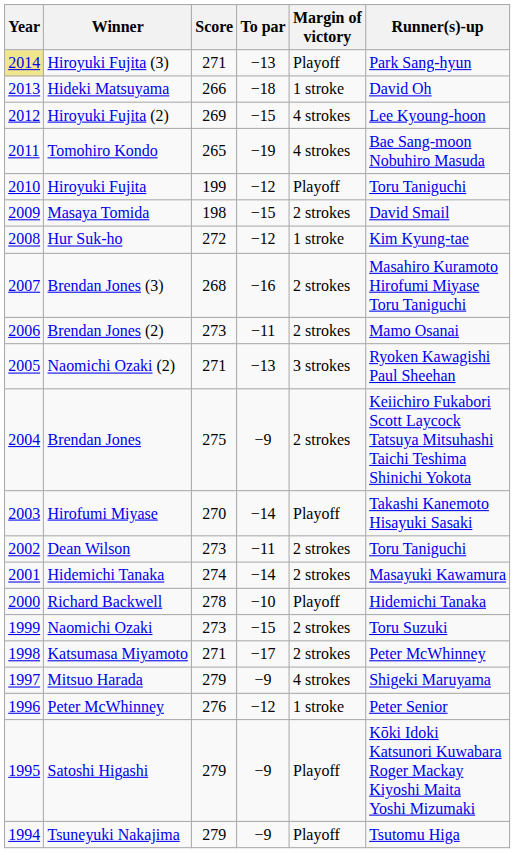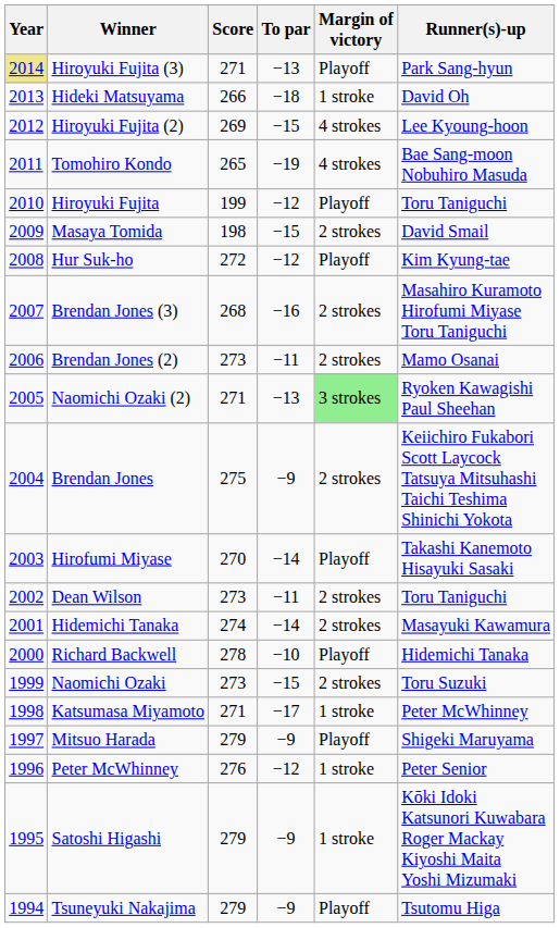Hur Suk-ho | Margin of victory: 1 stroke -> Playoff
Naomichi Ozaki (2) | Margin of victory: no background -> lightgreen background
Katsumasa Miyamoto | Margin of victory: 2 strokes -> 1 stroke
Mitsuo Harada | Margin of victory: 4 strokes -> Playoff
Satoshi Higashi | Margin of victory: Playoff -> 1 stroke
